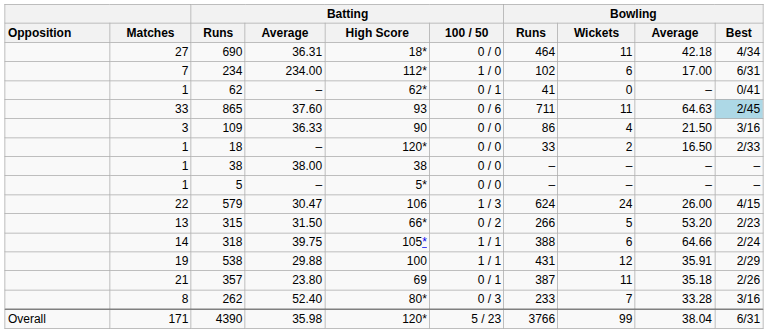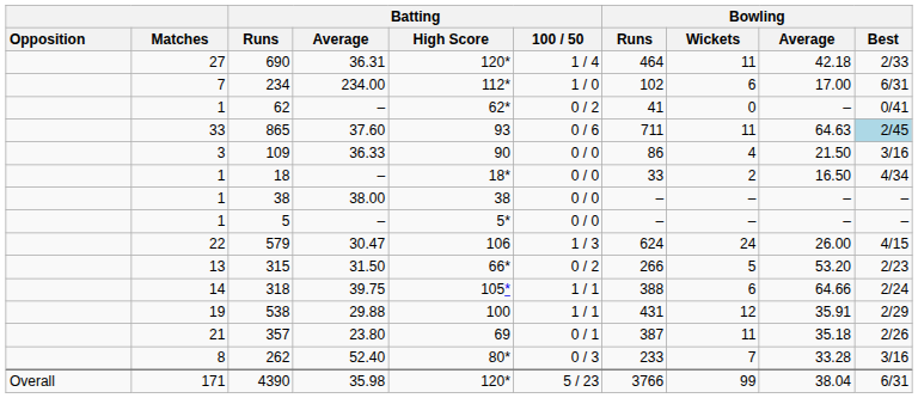690 | Batting / High Score: 18* -> 120*
690 | Batting / 100 / 50: 0 / 0 -> 1 / 4
690 | Bowling / Best: 4/34 -> 2/33
62 | Batting / 100 / 50: 0 / 1 -> 0 / 2
18 | Batting / High Score: 120* -> 18*
18 | Bowling / Best: 2/33 -> 4/34
